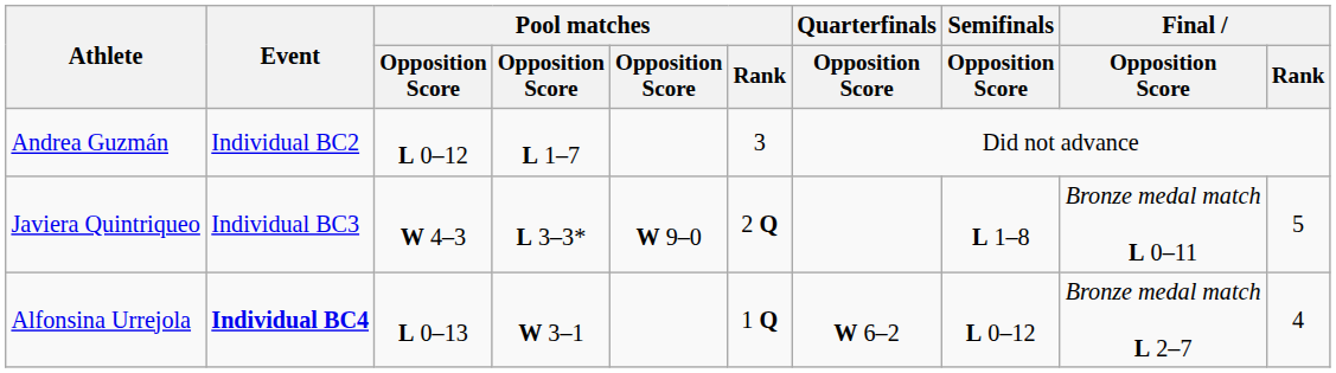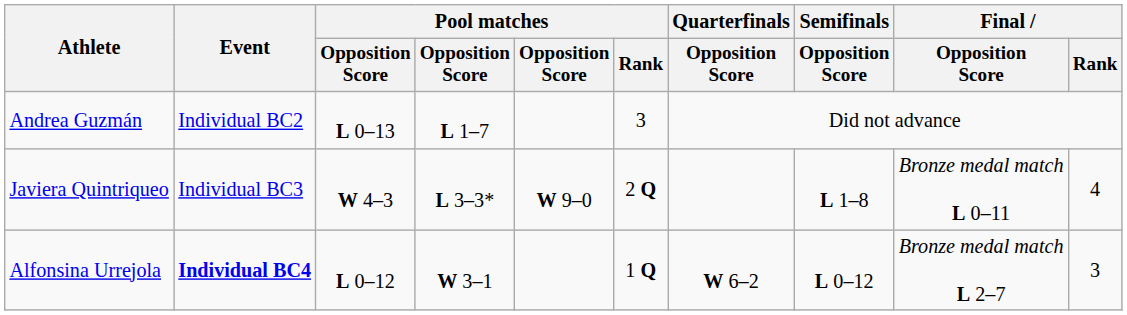Andrea Guzmán | column 3: L 0–12 -> L 0–13
Javiera Quintriqueo | Final / Rank: 5 -> 4
Alfonsina Urrejola | column 3: L 0–13 -> L 0–12
Alfonsina Urrejola | Final / Rank: 4 -> 3
